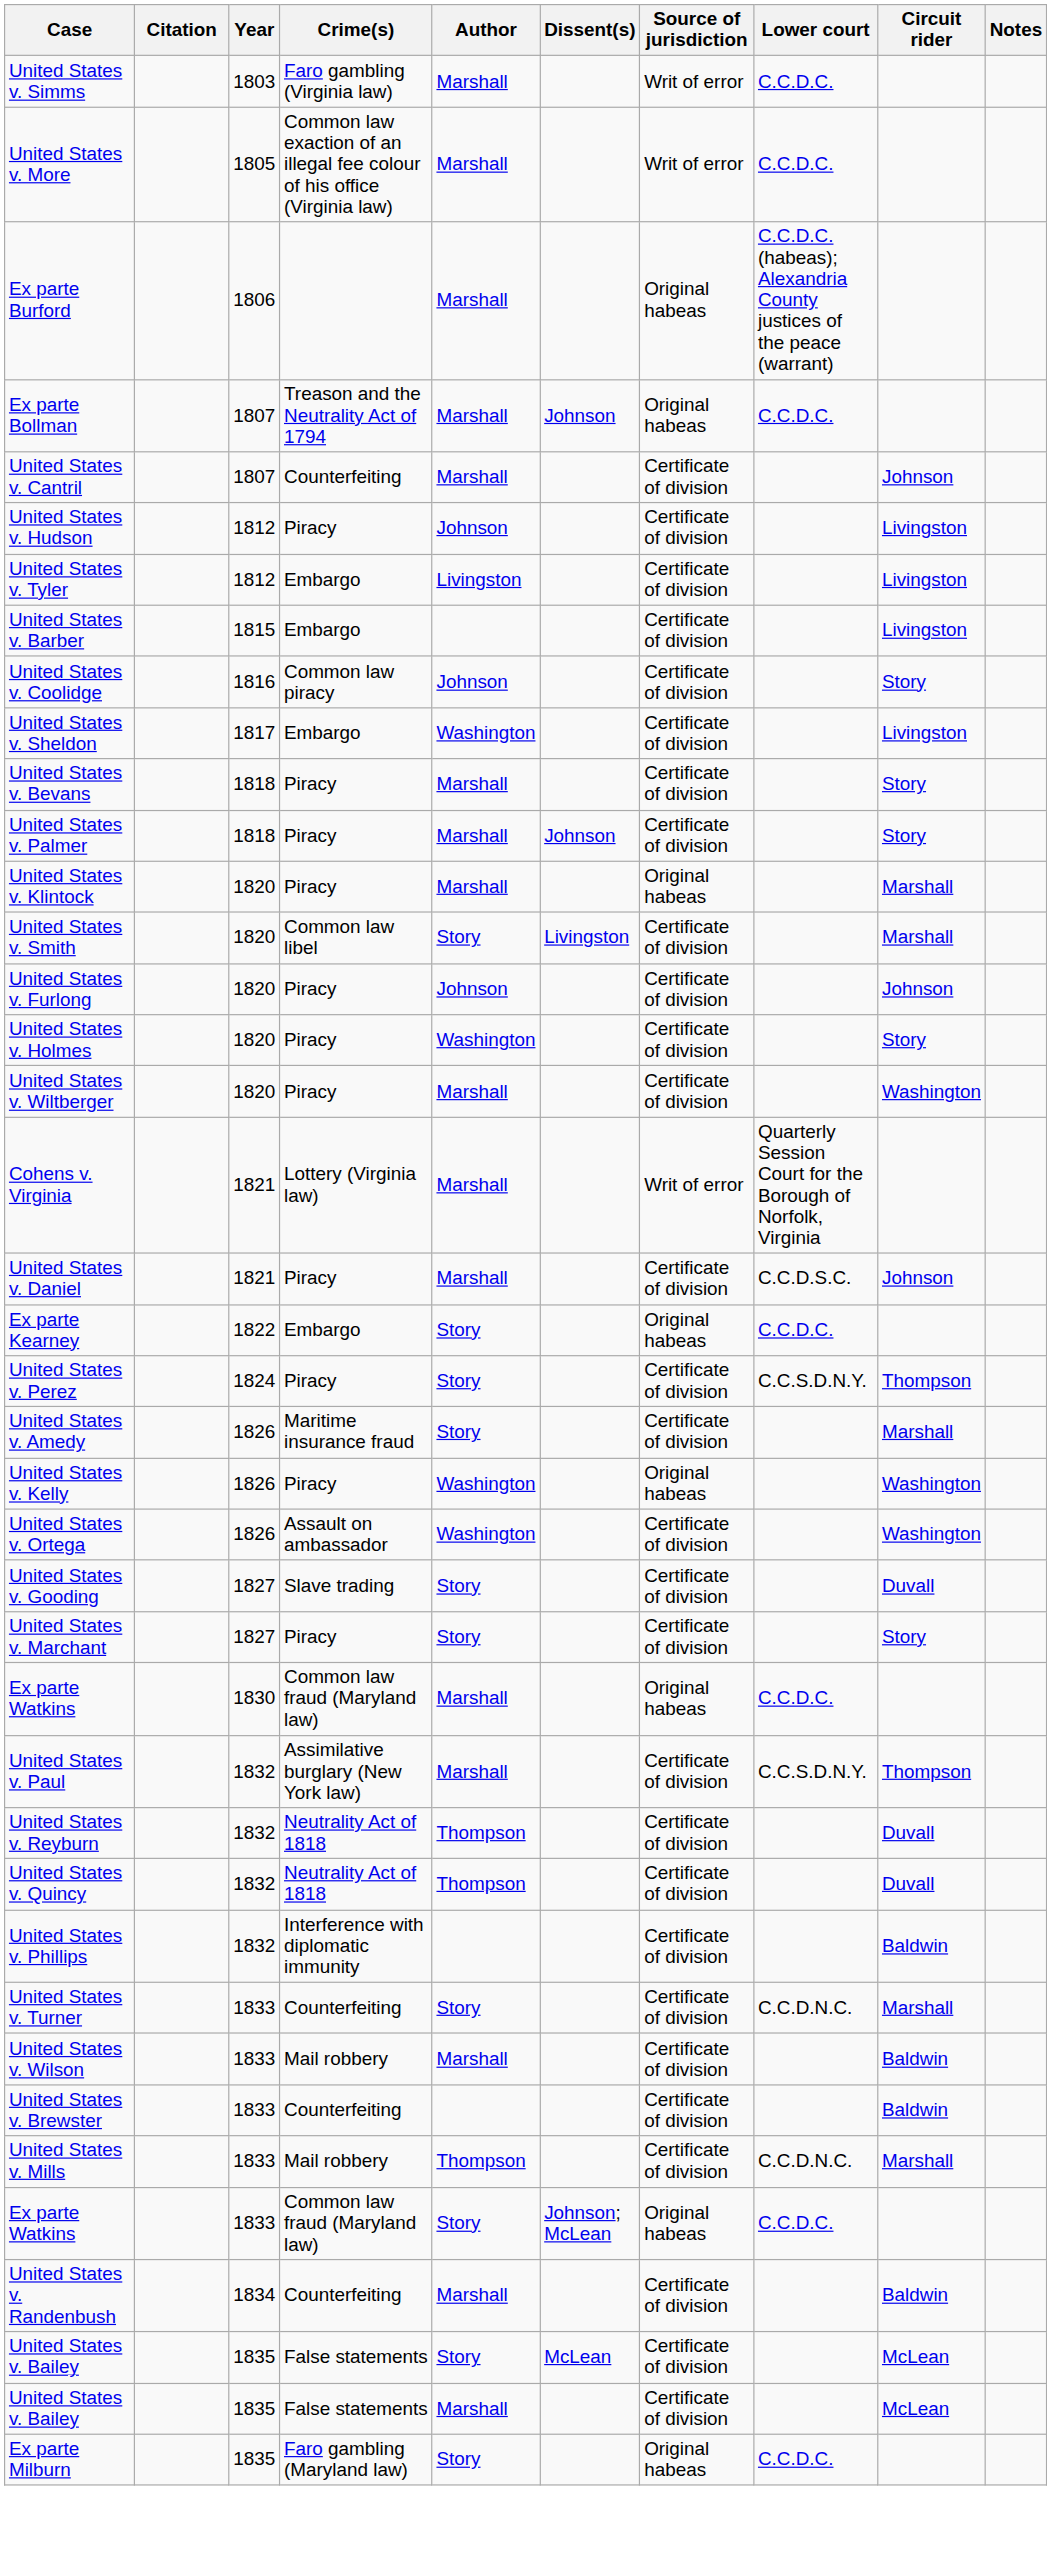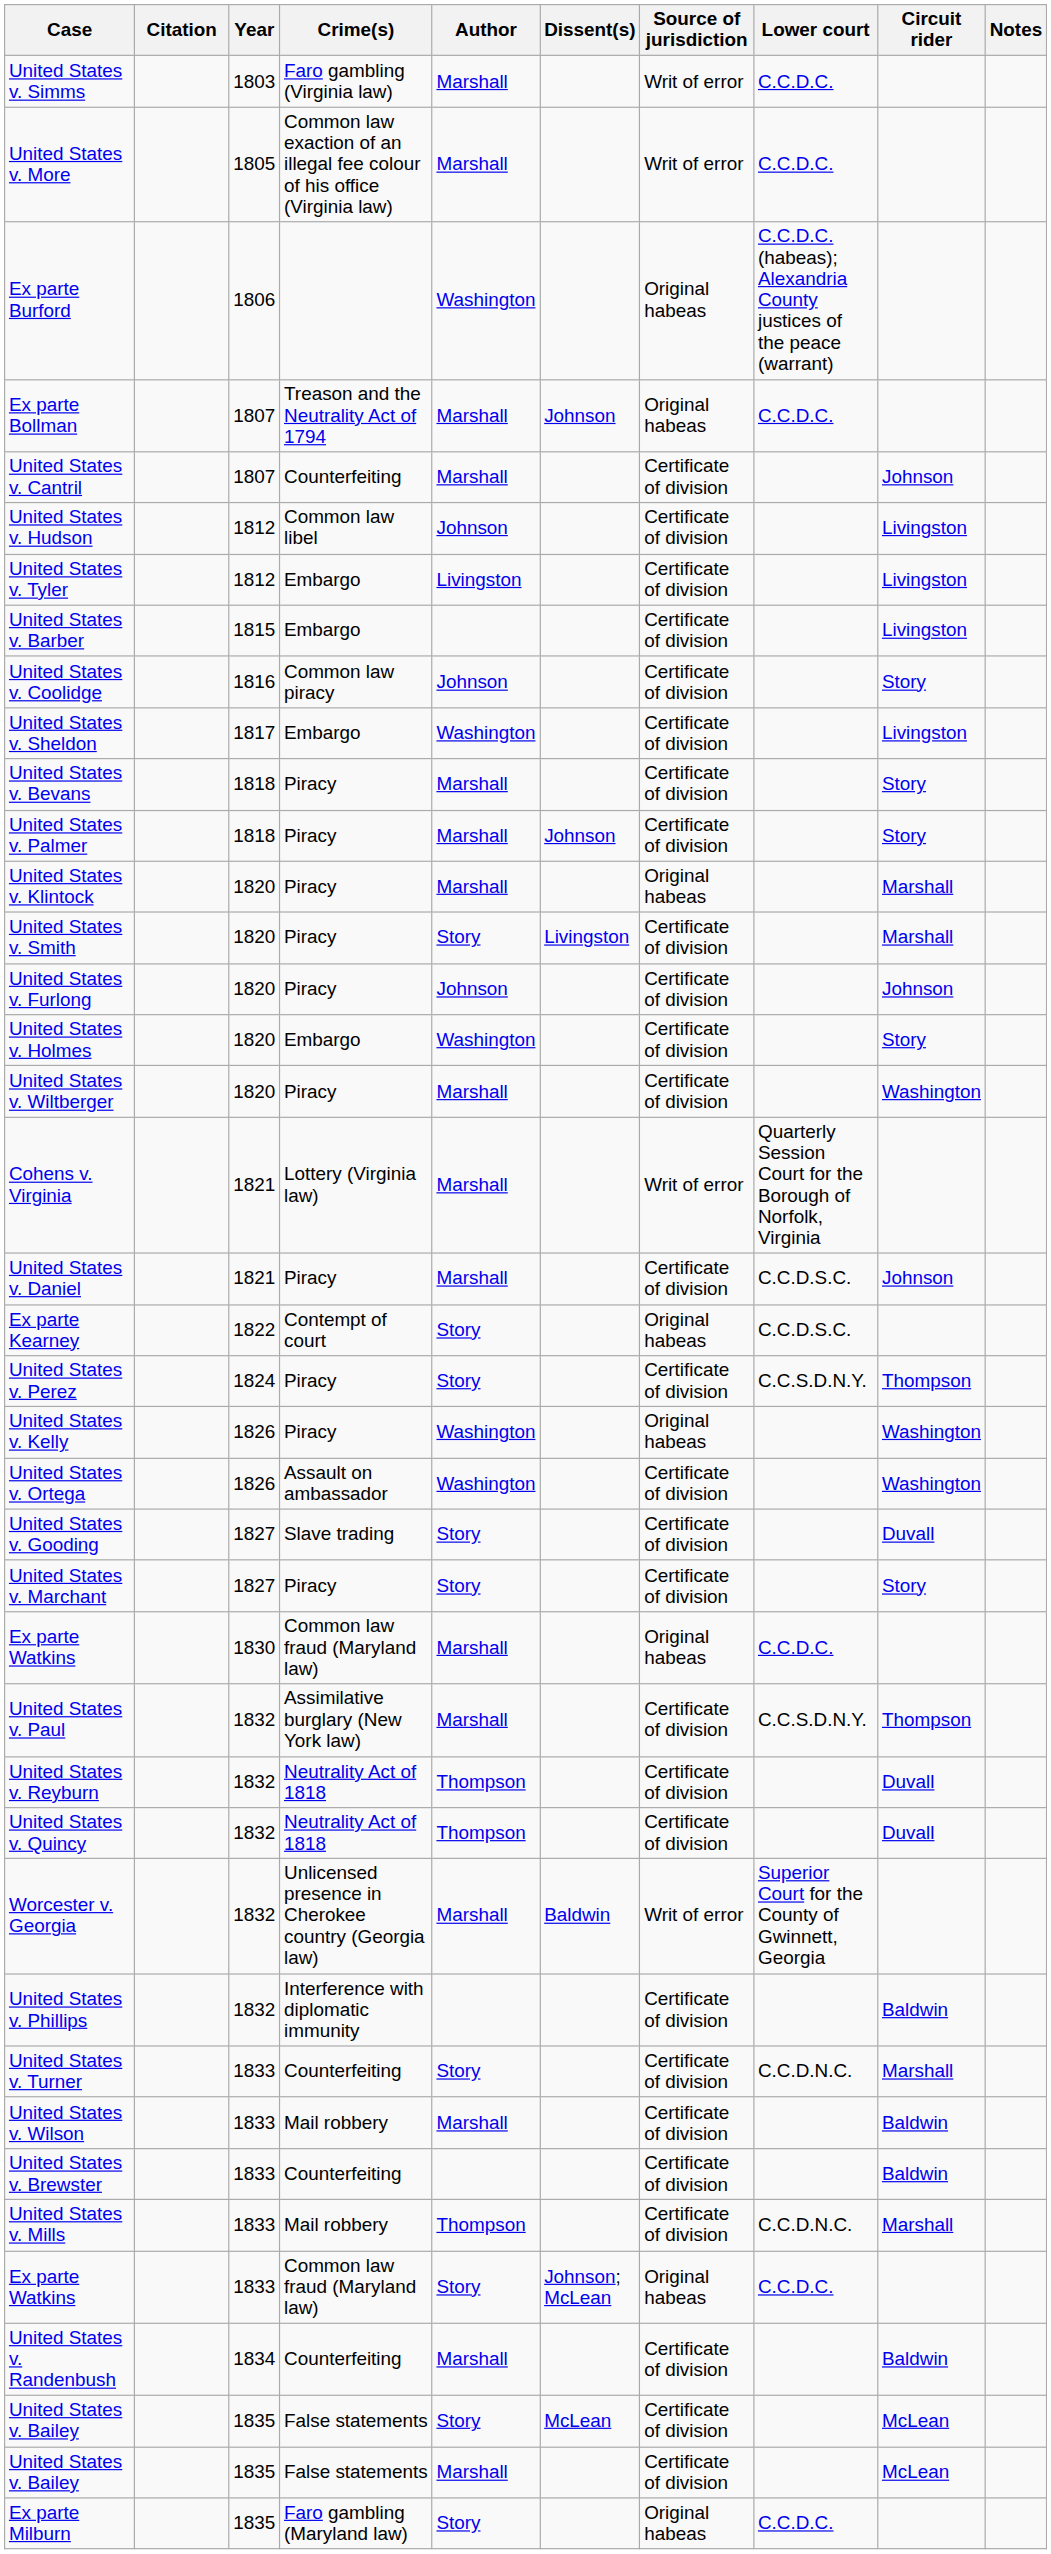Ex parte Burford | Author: Marshall -> Washington
United States v. Hudson | Crime(s): Piracy -> Common law libel
United States v. Smith | Crime(s): Common law libel -> Piracy
United States v. Holmes | Crime(s): Piracy -> Embargo
Ex parte Kearney | Crime(s): Embargo -> Contempt of court
Ex parte Kearney | Lower court: C.C.D.C. -> C.C.D.S.C.
- row: United States v. Amedy | 1826 | Maritime insurance fraud | Story | Certificate of division | Marshall
+ row: Worcester v. Georgia | 1832 | Unlicensed presence in Cherokee country (Georgia law) | Marshall | Baldwin | Writ of error | Superior Court for the County of Gwinnett, Georgia
